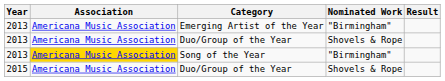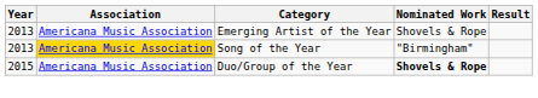Emerging Artist of the Year | Nominated Work: "Birmingham" -> Shovels & Rope
- row: 2013 | Americana Music Association | Duo/Group of the Year | Shovels & Rope
2015 / Duo/Group of the Year | Nominated Work: normal -> bold
